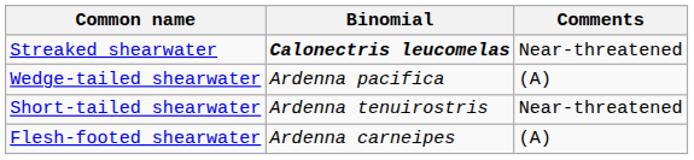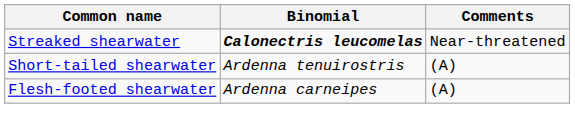- row: Wedge-tailed shearwater | Ardenna pacifica | (A)
Short-tailed shearwater | Comments: Near-threatened -> (A)
